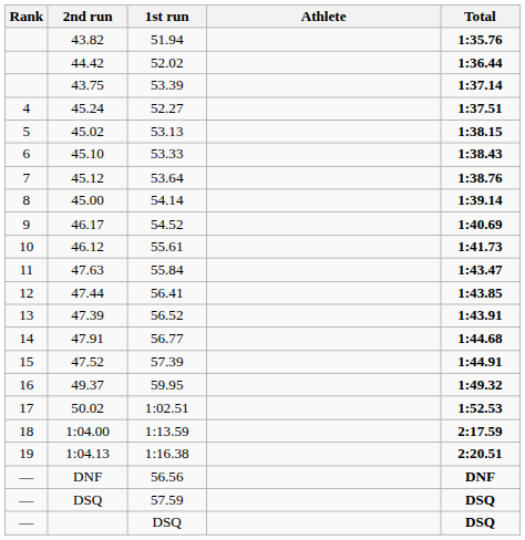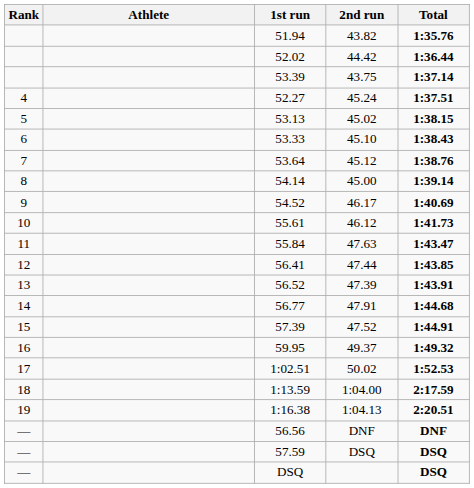columns swapped: Athlete <-> 2nd run
